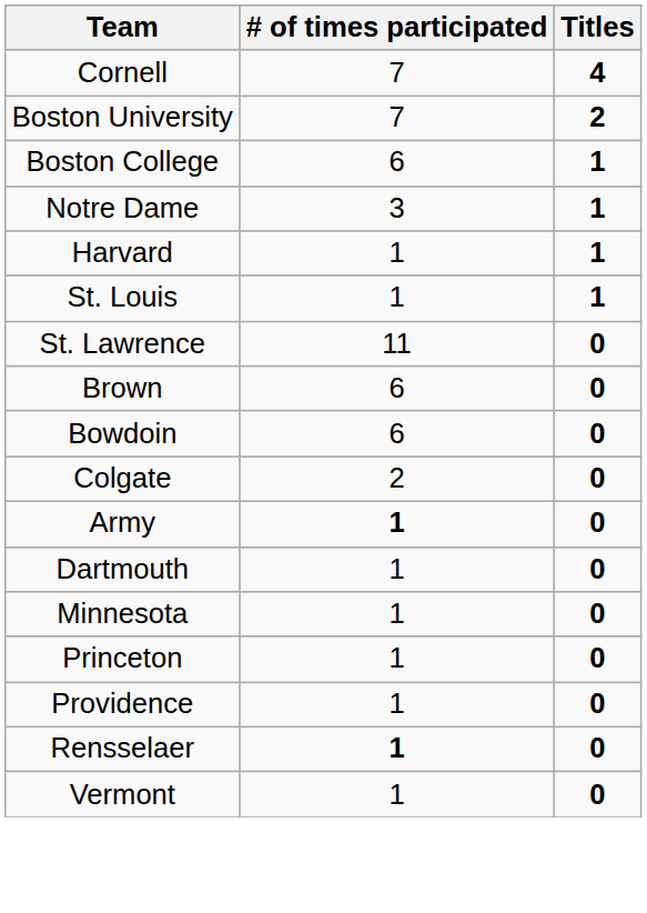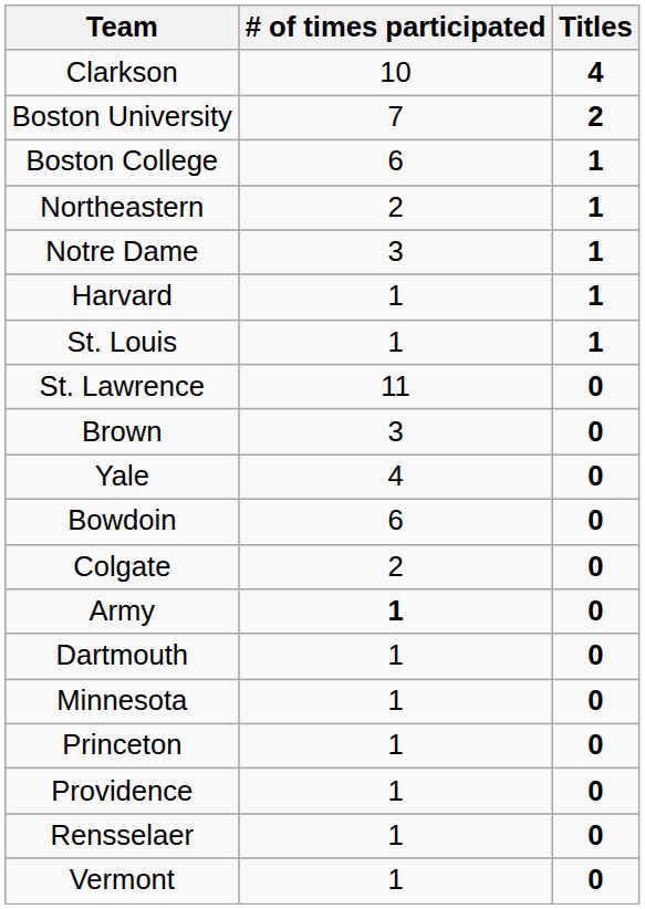+ row: Clarkson | 10 | 4
- row: Cornell | 7 | 4
+ row: Northeastern | 2 | 1
Brown | # of times participated: 6 -> 3
+ row: Yale | 4 | 0
Rensselaer | # of times participated: bold -> normal
